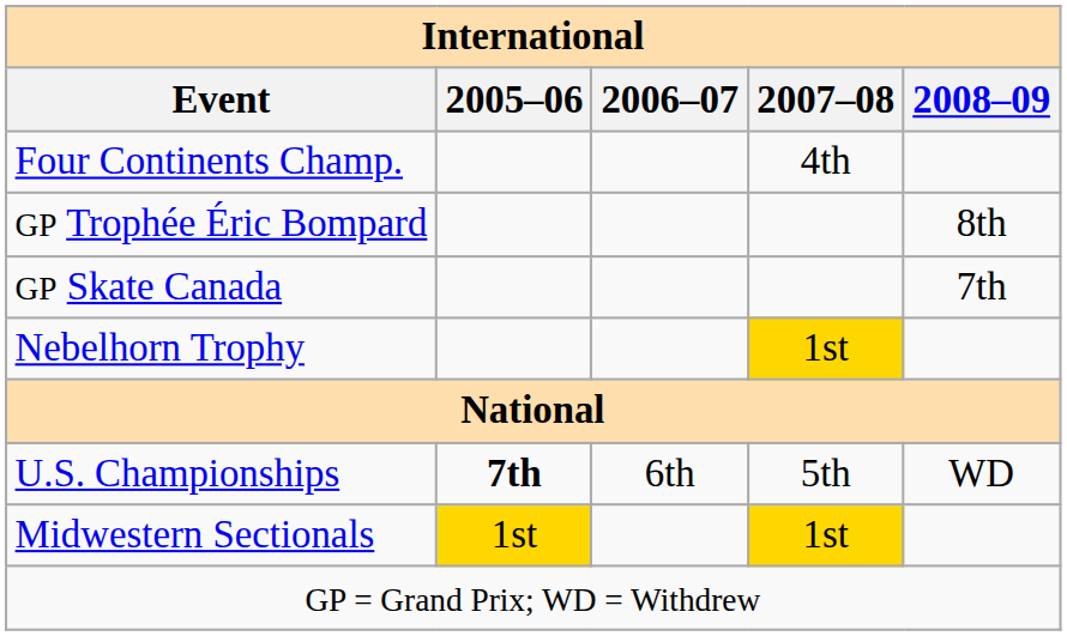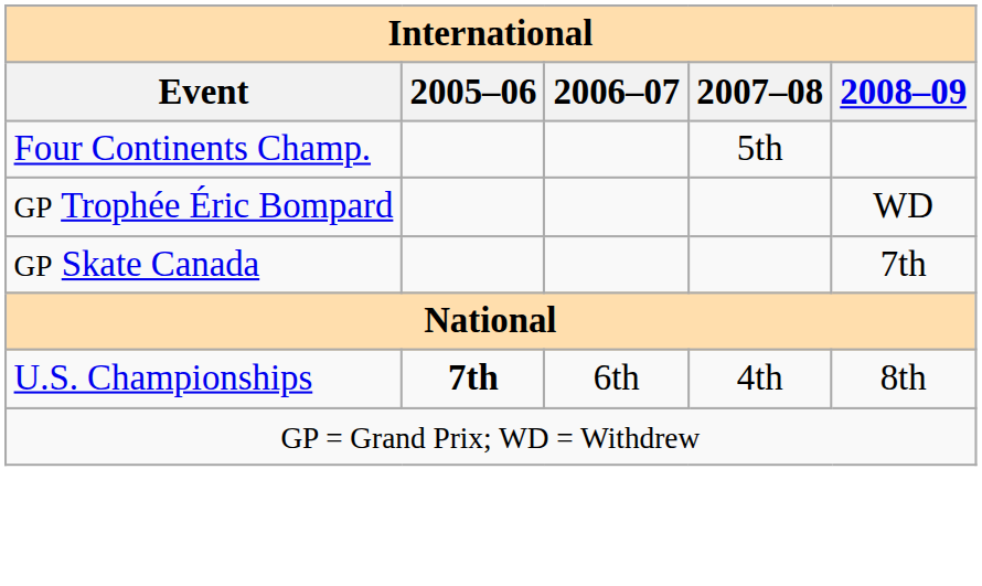Four Continents Champ. | 2007–08: 4th -> 5th
GP Trophée Éric Bompard | 2008–09: 8th -> WD
- row: Nebelhorn Trophy | 1st
U.S. Championships | 2007–08: 5th -> 4th
U.S. Championships | 2008–09: WD -> 8th
- row: Midwestern Sectionals | 1st | 1st
